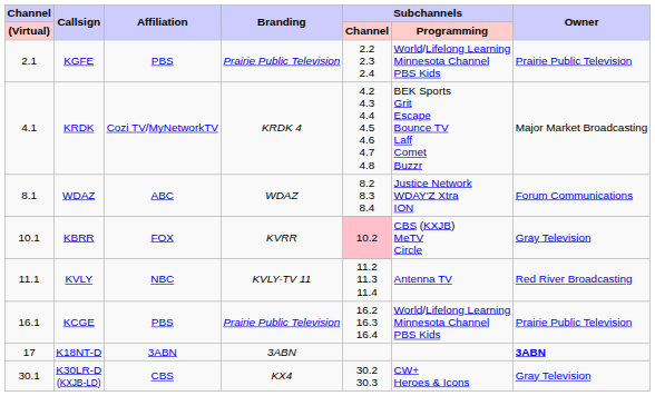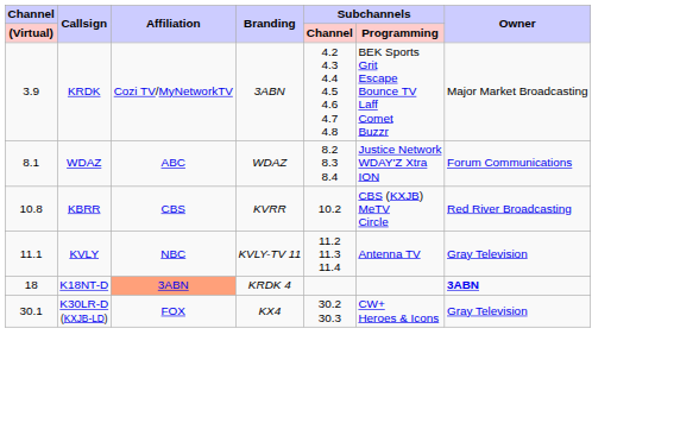- row: 2.1 | KGFE | PBS | Prairie Public Television | 2.2 2.3 2.4 | World/Lifelong Learning Minnesota Channel PBS Kids | Prairie Public Television
KRDK | Channel / (Virtual): 4.1 -> 3.9
KRDK | Branding: KRDK 4 -> 3ABN
KBRR | Channel / (Virtual): 10.1 -> 10.8
KBRR | Affiliation: FOX -> CBS
KBRR | Subchannels / Channel: pink background -> no background
KBRR | Owner: Gray Television -> Red River Broadcasting
KVLY | Owner: Red River Broadcasting -> Gray Television
- row: 16.1 | KCGE | PBS | Prairie Public Television | 16.2 16.3 16.4 | World/Lifelong Learning Minnesota Channel PBS Kids | Prairie Public Television
K18NT-D | Channel / (Virtual): 17 -> 18
K18NT-D | Affiliation: no background -> lightsalmon background
K18NT-D | Branding: 3ABN -> KRDK 4
K30LR-D (KXJB-LD) | Affiliation: CBS -> FOX
